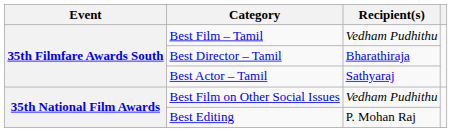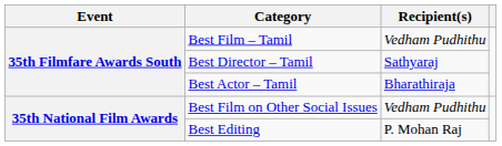Best Director – Tamil | Recipient(s): Bharathiraja -> Sathyaraj
Best Actor – Tamil | Recipient(s): Sathyaraj -> Bharathiraja
